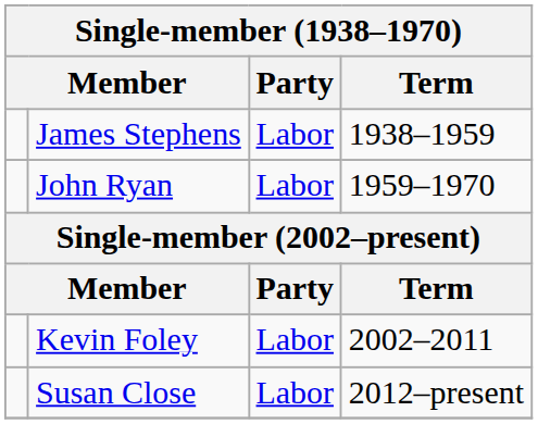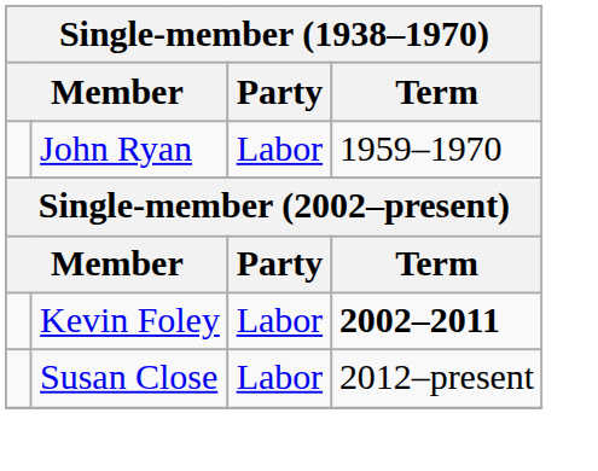- row: James Stephens | Labor | 1938–1959
Kevin Foley | Term: normal -> bold
